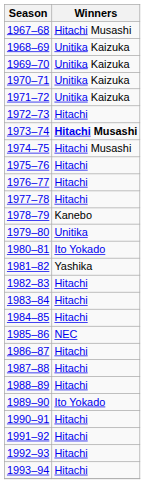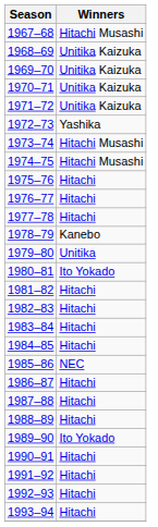1972–73 | Winners: Hitachi -> Yashika
1973–74 | Winners: bold -> normal
1981–82 | Winners: Yashika -> Hitachi
